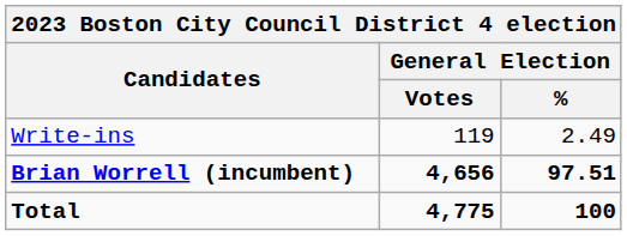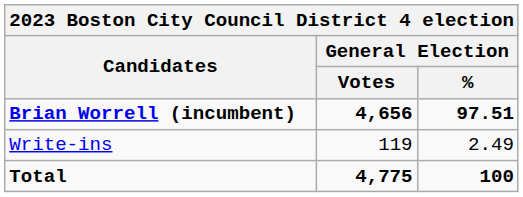rows swapped: Brian Worrell (incumbent) <-> Write-ins
